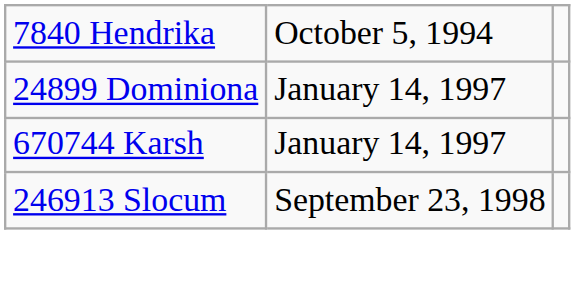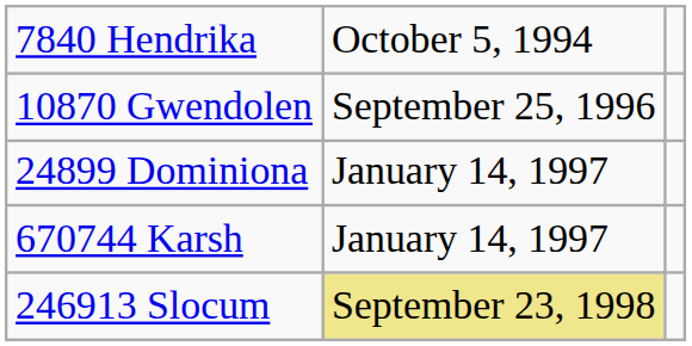+ row: 10870 Gwendolen | September 25, 1996
246913 Slocum | column 2: no background -> khaki background
